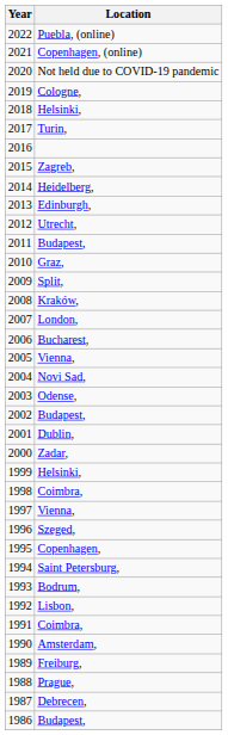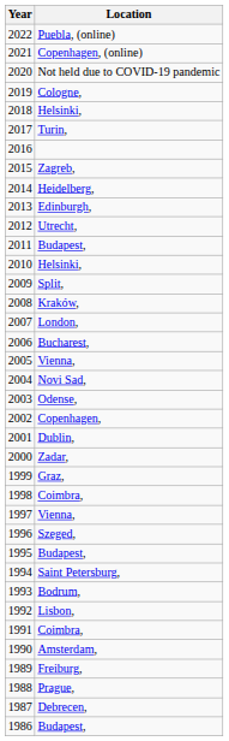2010 | Location: Graz, -> Helsinki,
2002 | Location: Budapest, -> Copenhagen,
1999 | Location: Helsinki, -> Graz,
1995 | Location: Copenhagen, -> Budapest,
